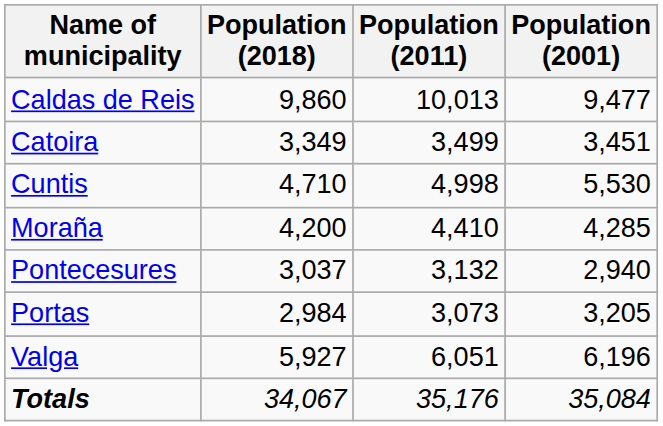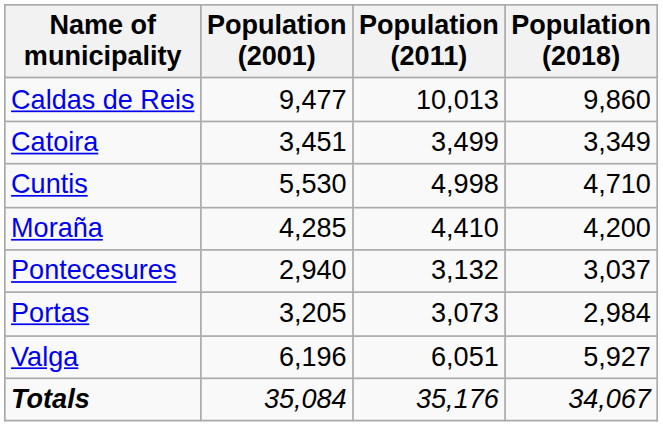columns swapped: Population (2001) <-> Population (2018)
